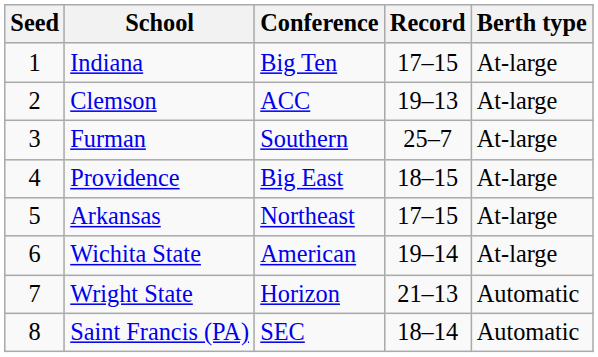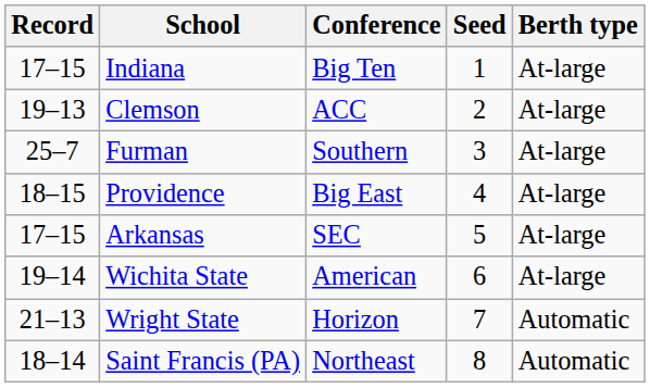columns swapped: Seed <-> Record
Arkansas | Conference: Northeast -> SEC
Saint Francis (PA) | Conference: SEC -> Northeast
